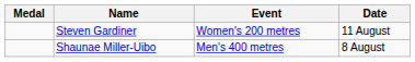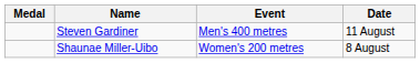Steven Gardiner | Event: Women's 200 metres -> Men's 400 metres
Shaunae Miller-Uibo | Event: Men's 400 metres -> Women's 200 metres
